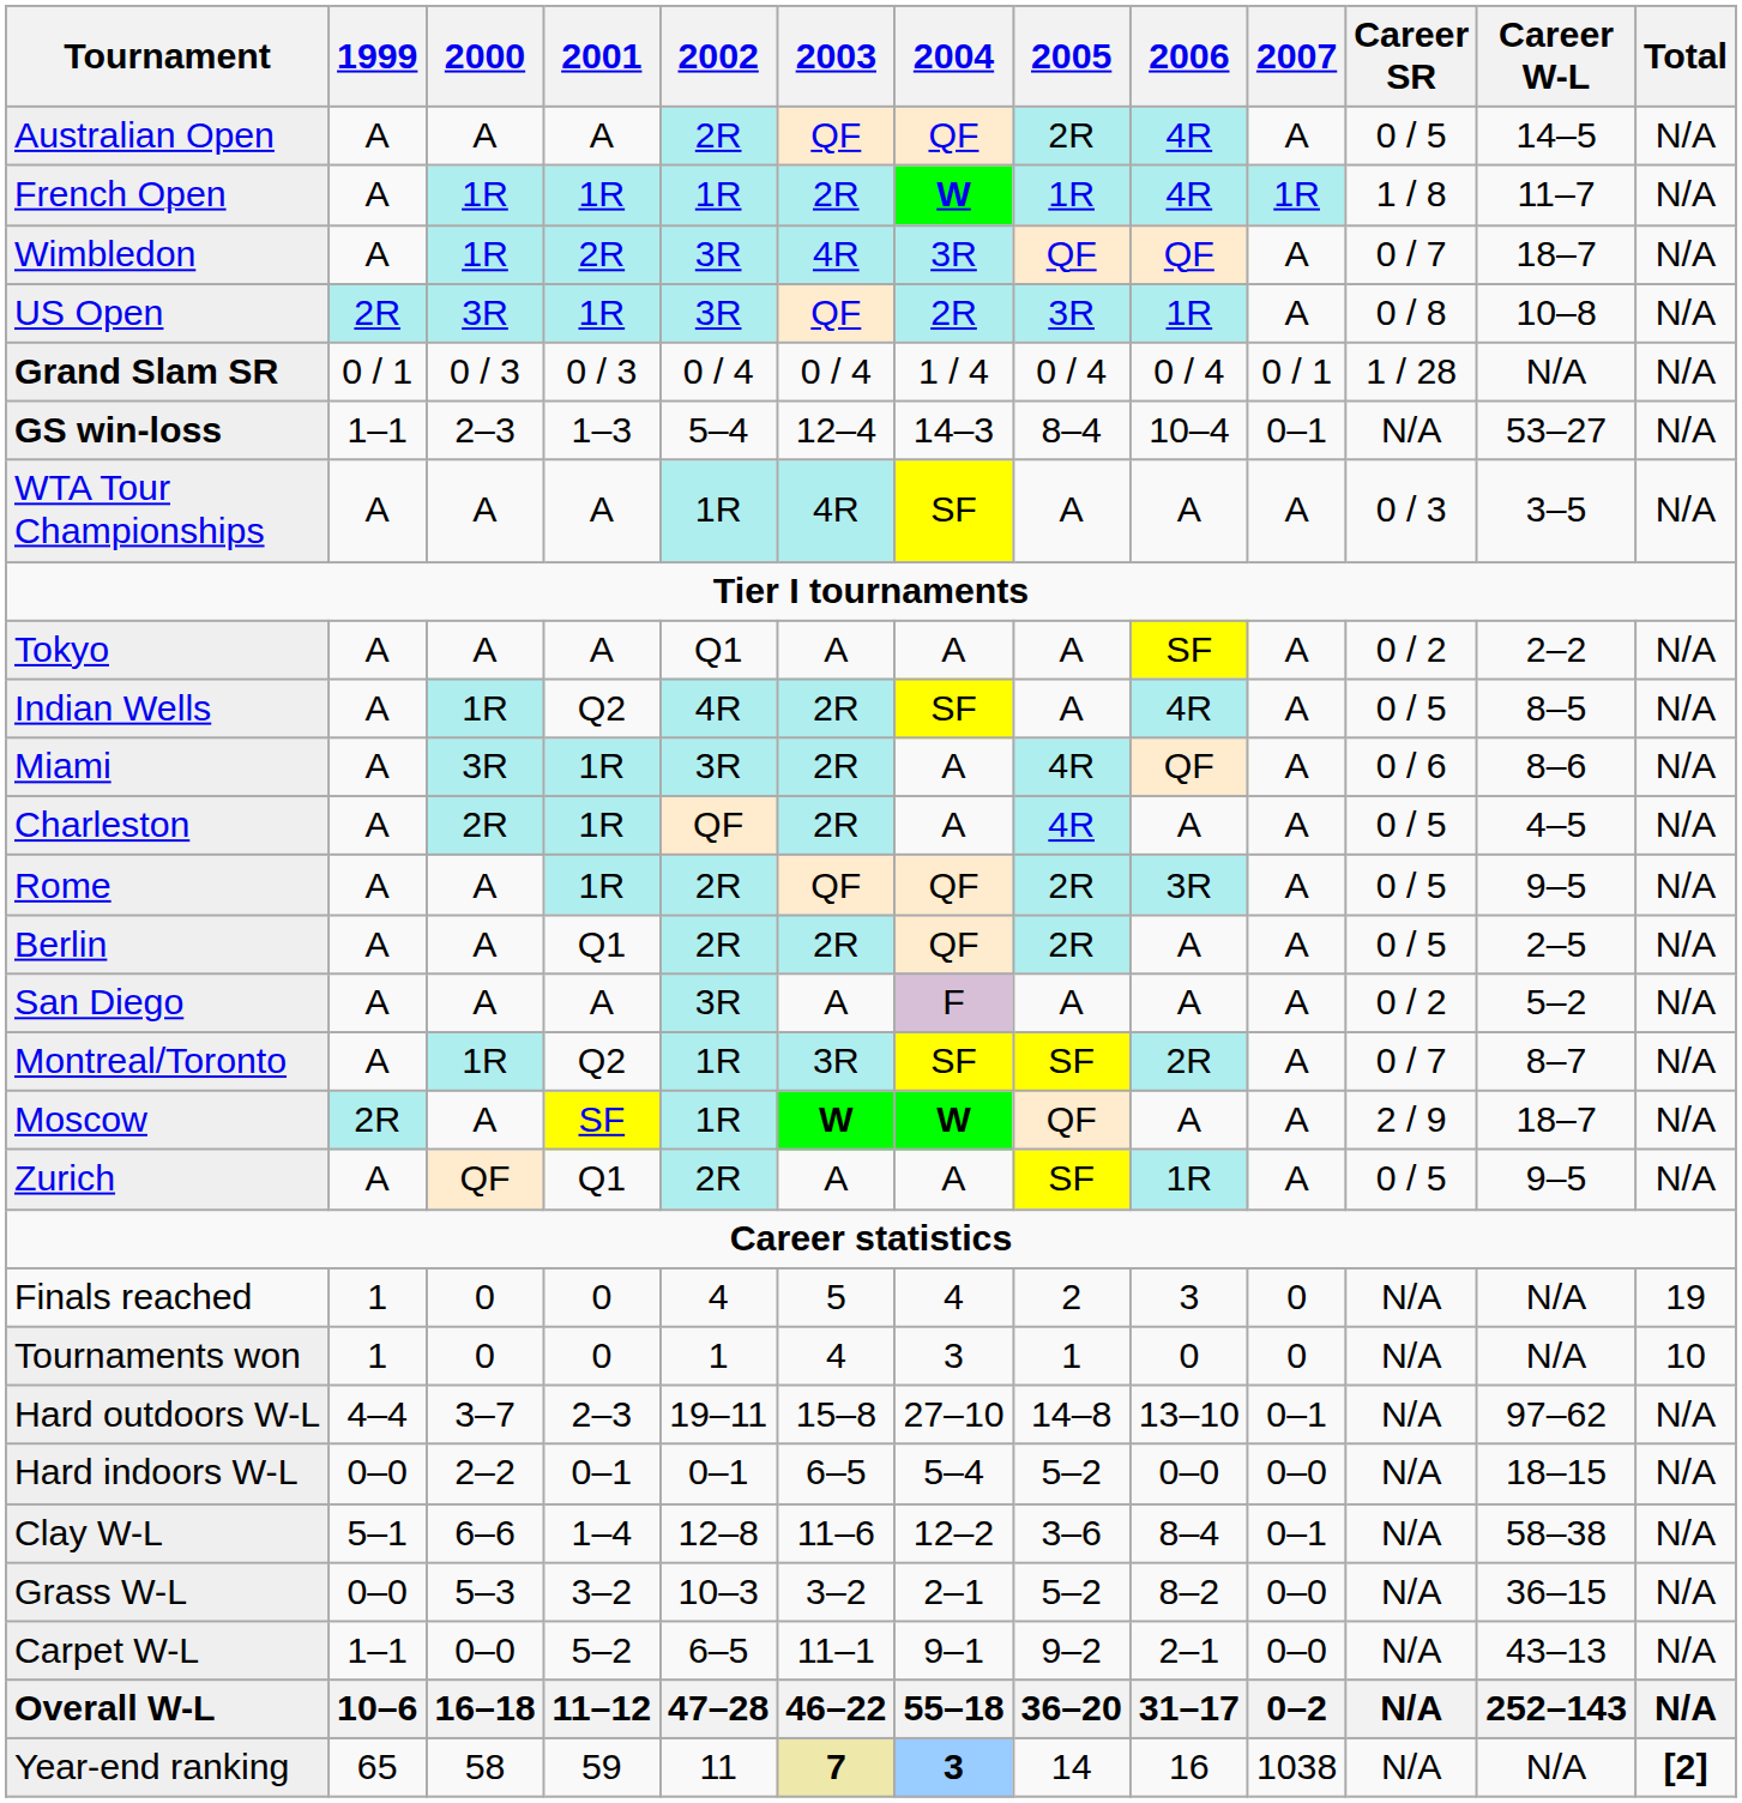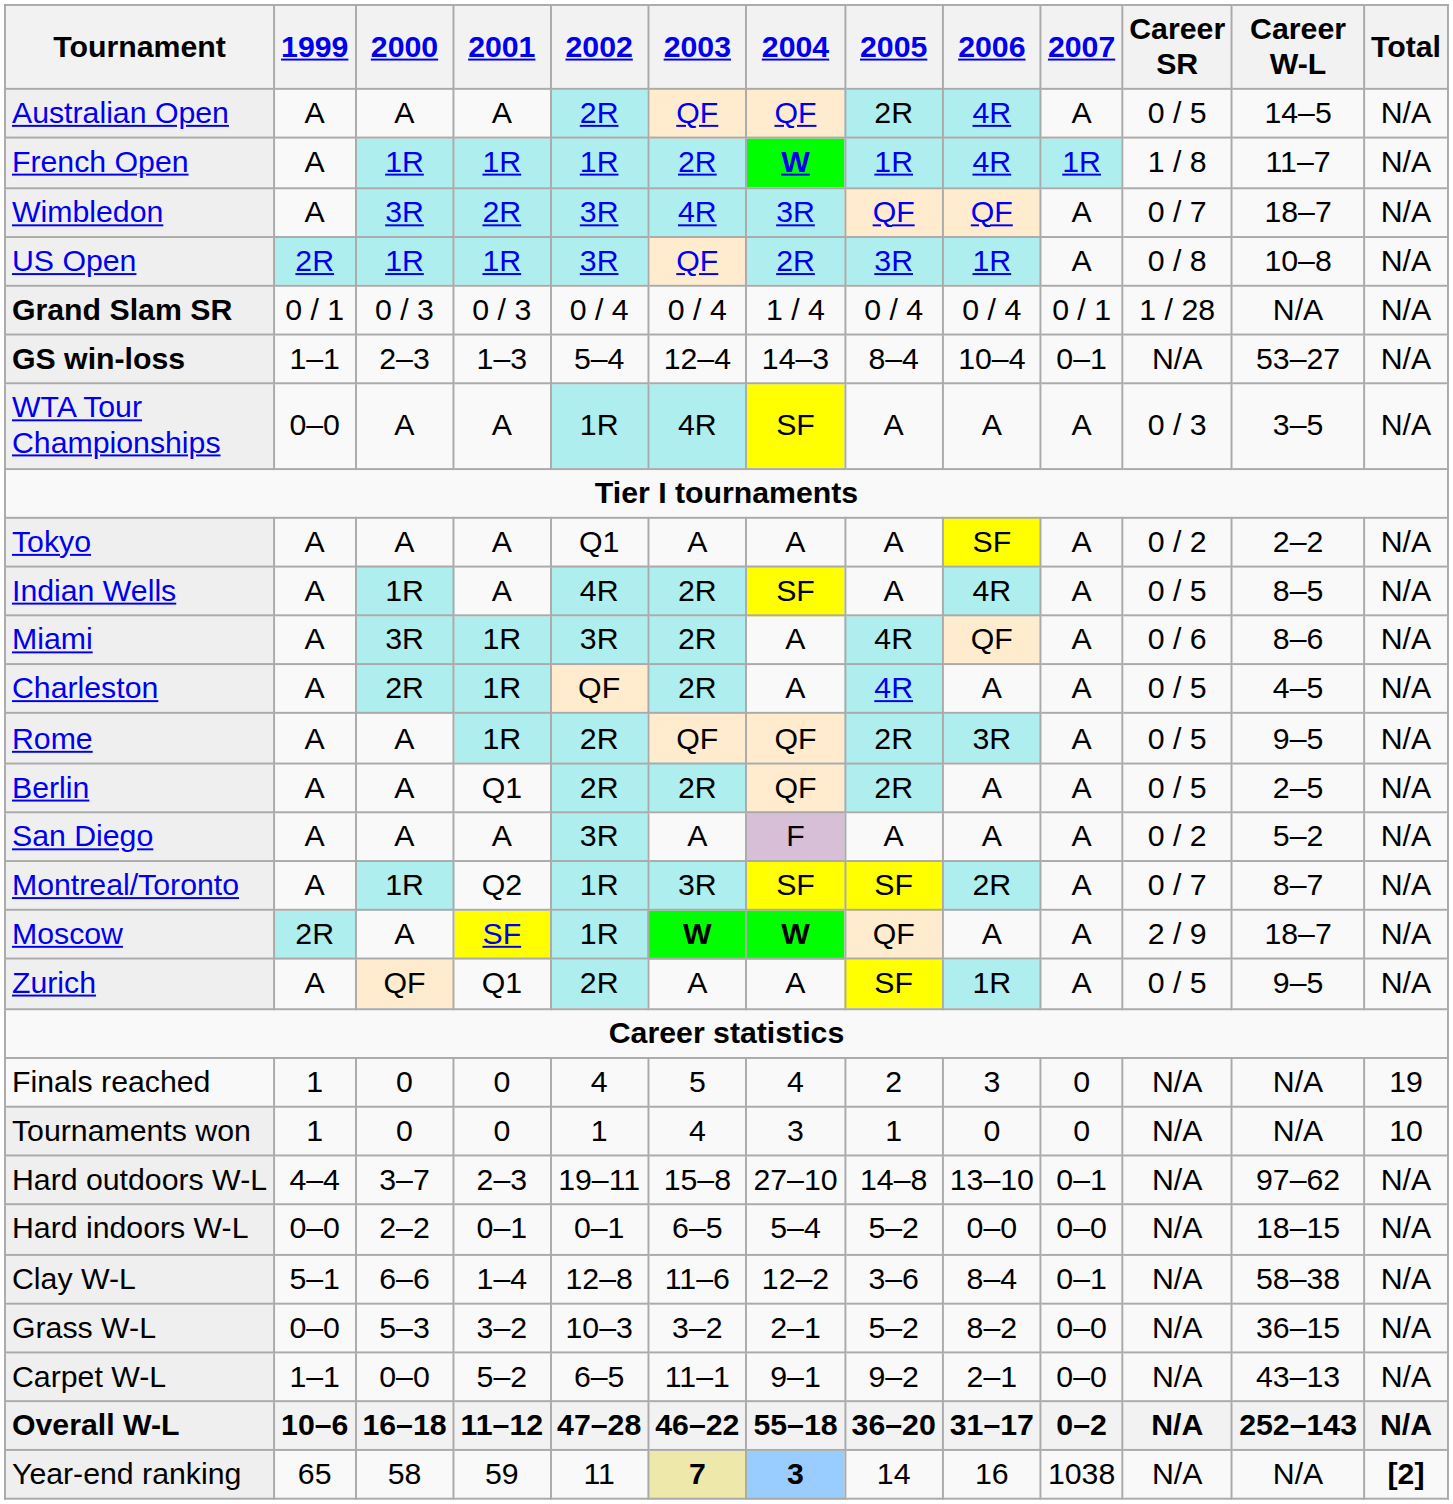Wimbledon | 2000: 1R -> 3R
US Open | 2000: 3R -> 1R
WTA Tour Championships | 1999: A -> 0–0
Indian Wells | 2001: Q2 -> A
